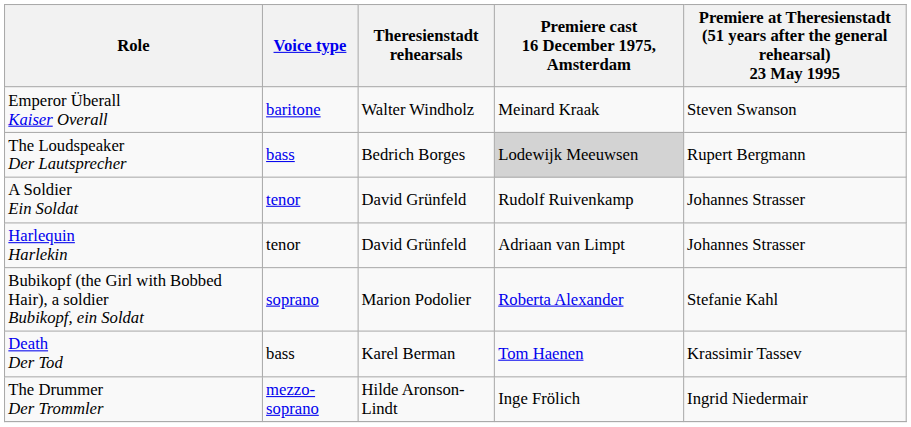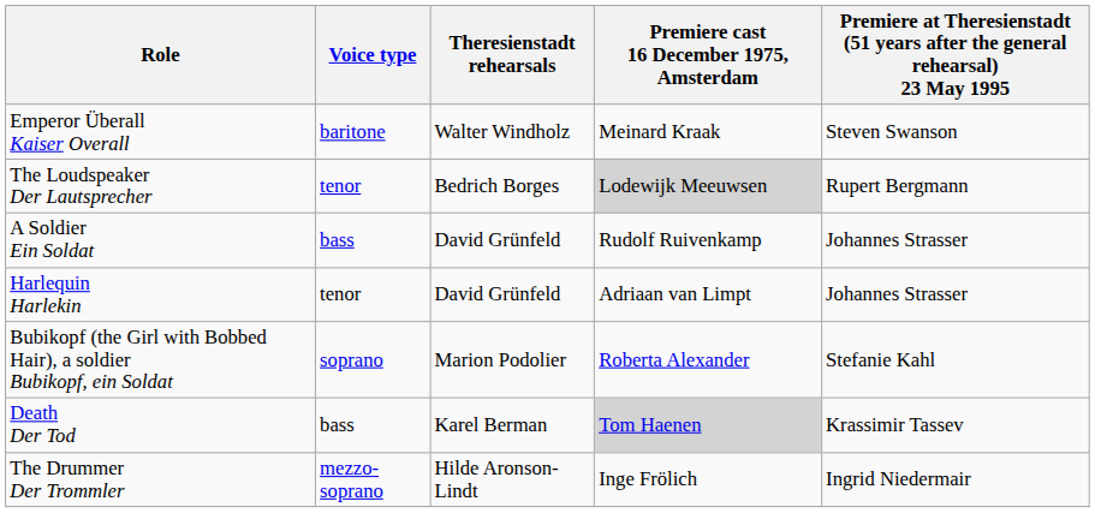The Loudspeaker Der Lautsprecher | Voice type: bass -> tenor
A Soldier Ein Soldat | Voice type: tenor -> bass
Death Der Tod | Premiere cast 16 December 1975, Amsterdam: no background -> lightgrey background
